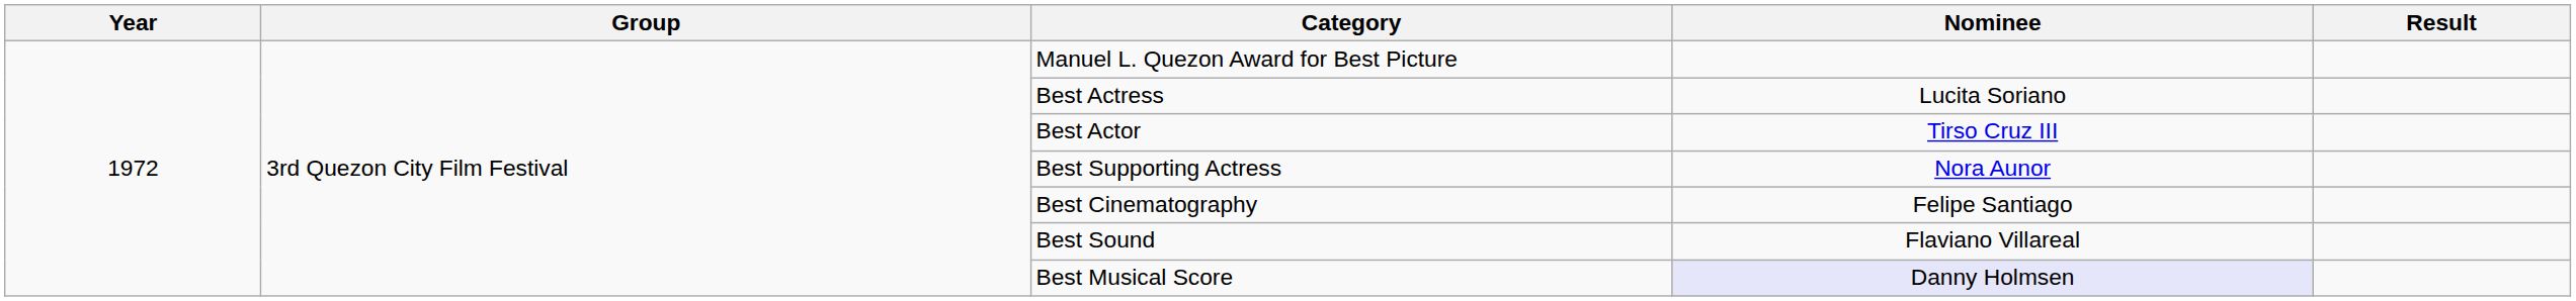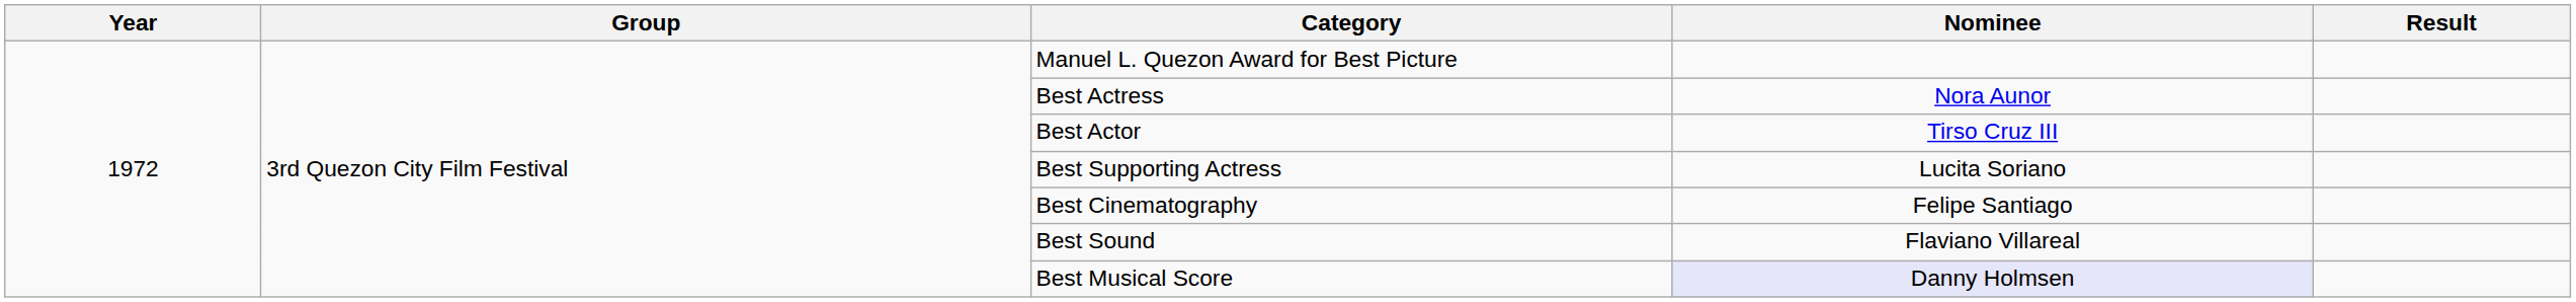Best Actress | Nominee: Lucita Soriano -> Nora Aunor
Best Supporting Actress | Nominee: Nora Aunor -> Lucita Soriano
